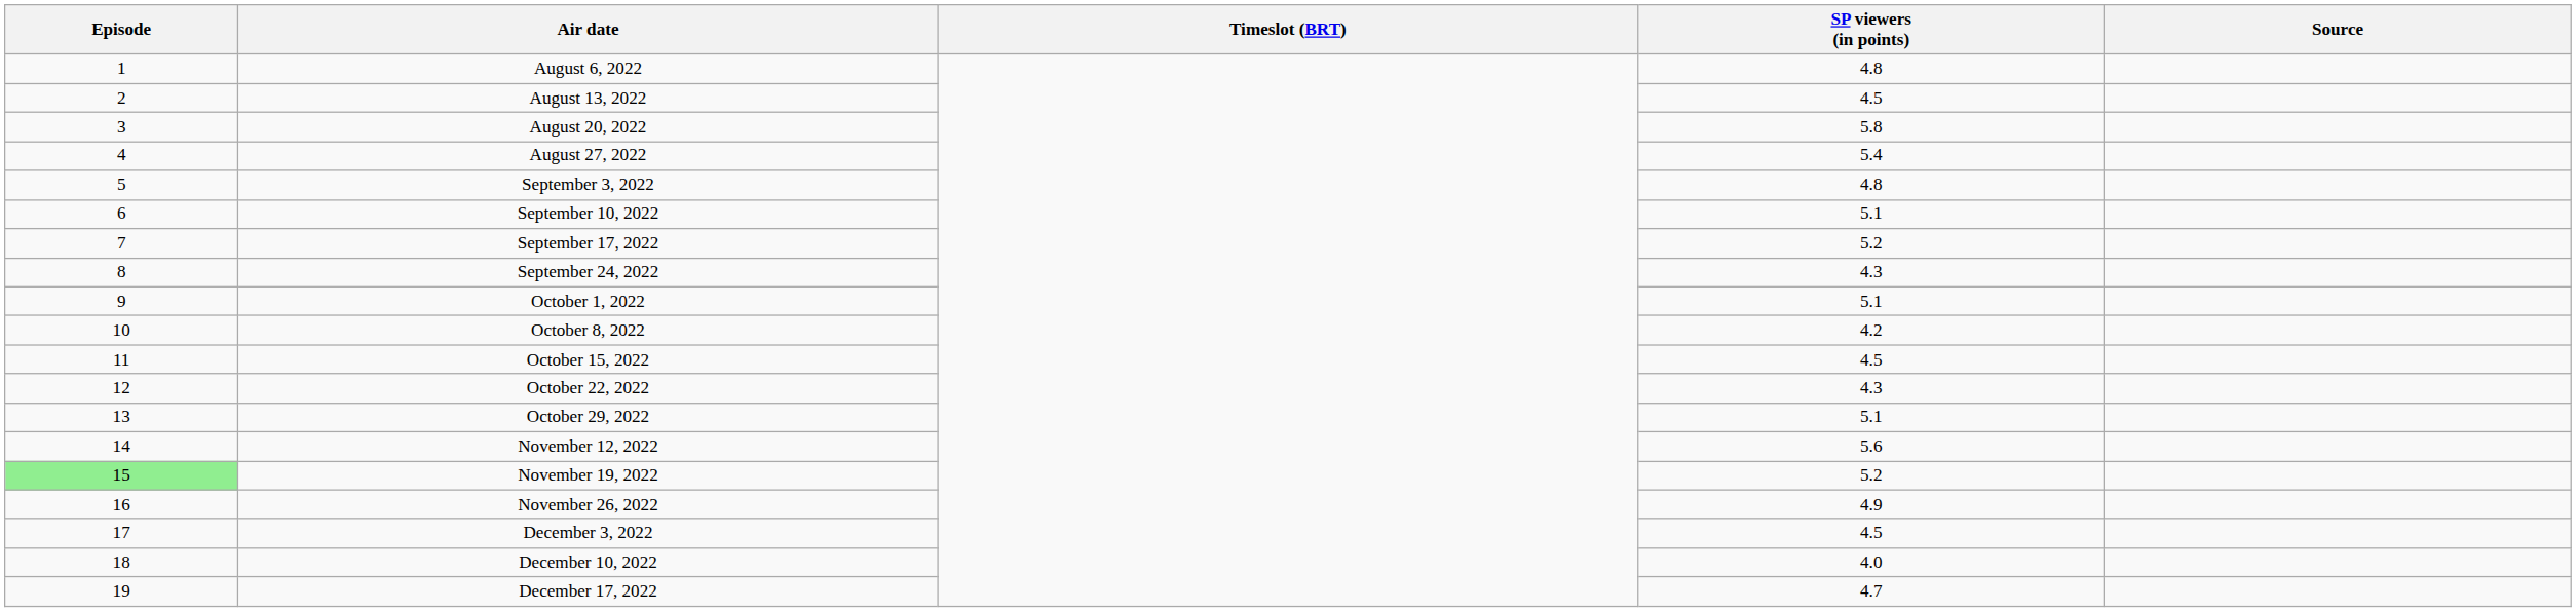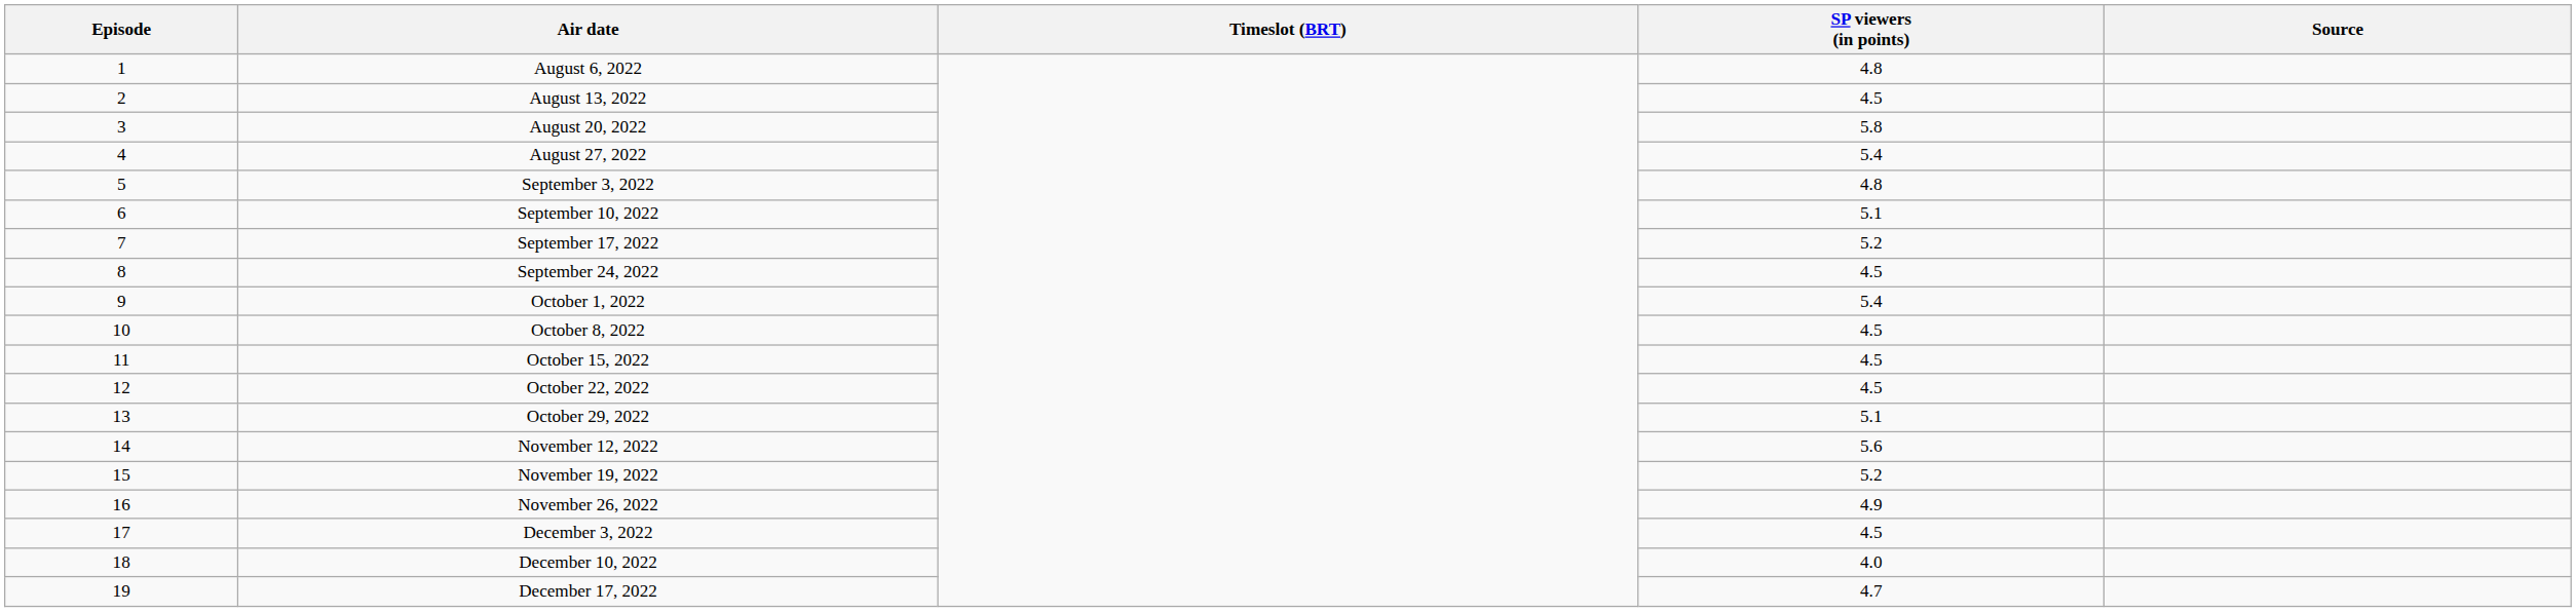September 24, 2022 | SP viewers (in points): 4.3 -> 4.5
October 1, 2022 | SP viewers (in points): 5.1 -> 5.4
October 8, 2022 | SP viewers (in points): 4.2 -> 4.5
October 22, 2022 | SP viewers (in points): 4.3 -> 4.5
November 19, 2022 | Episode: lightgreen background -> no background
